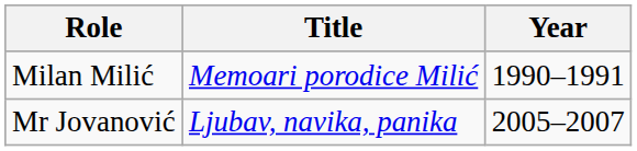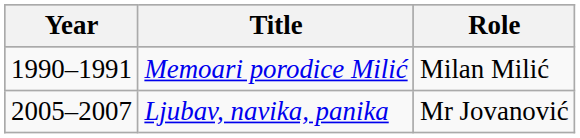columns swapped: Year <-> Role
